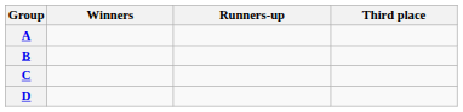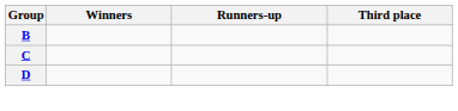- row: A
